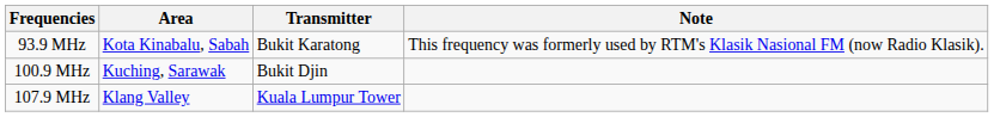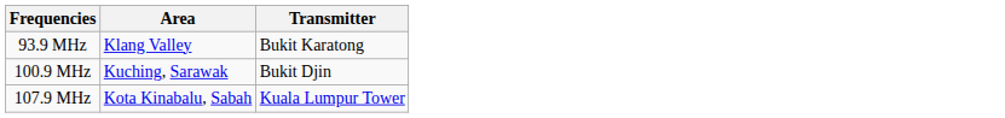- column: Note | This frequency was formerly used by RTM's Klasik Nasional FM (now Radio Klasik).
93.9 MHz | Area: Kota Kinabalu, Sabah -> Klang Valley
107.9 MHz | Area: Klang Valley -> Kota Kinabalu, Sabah
